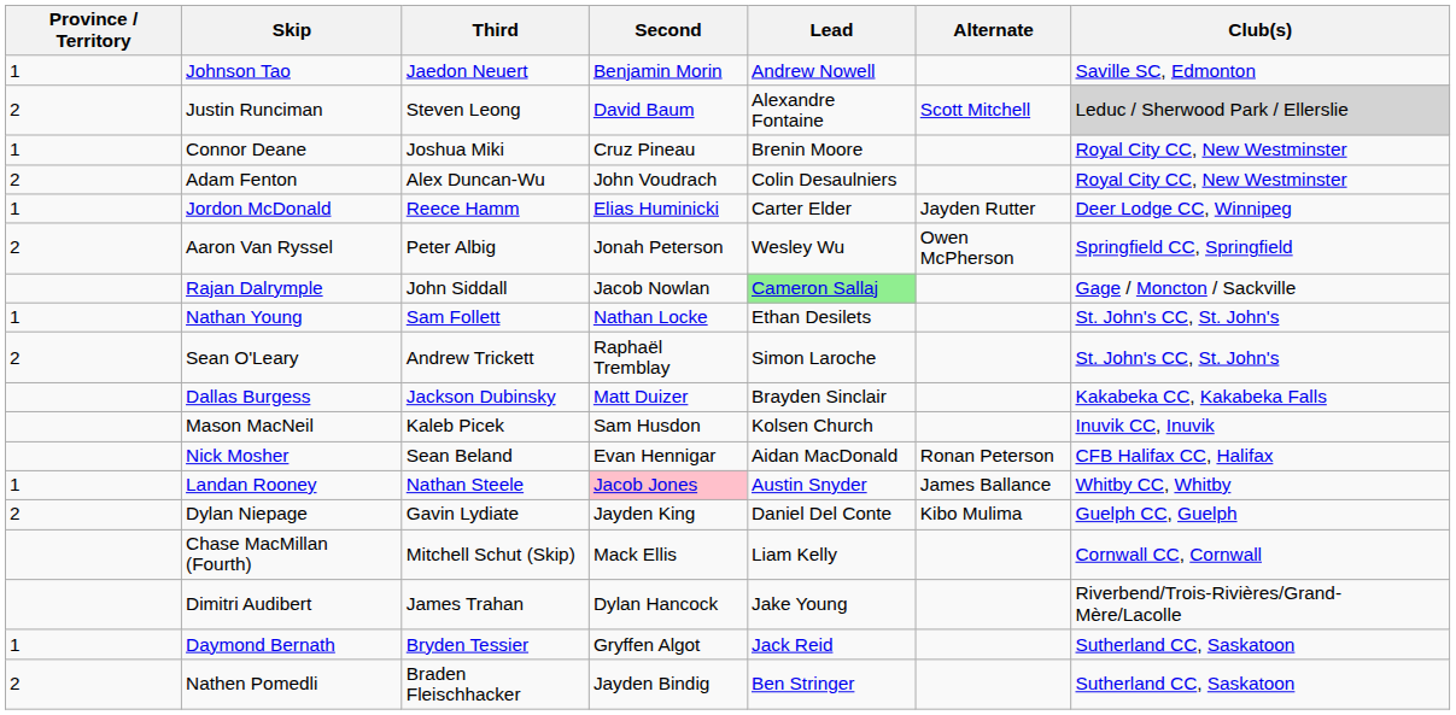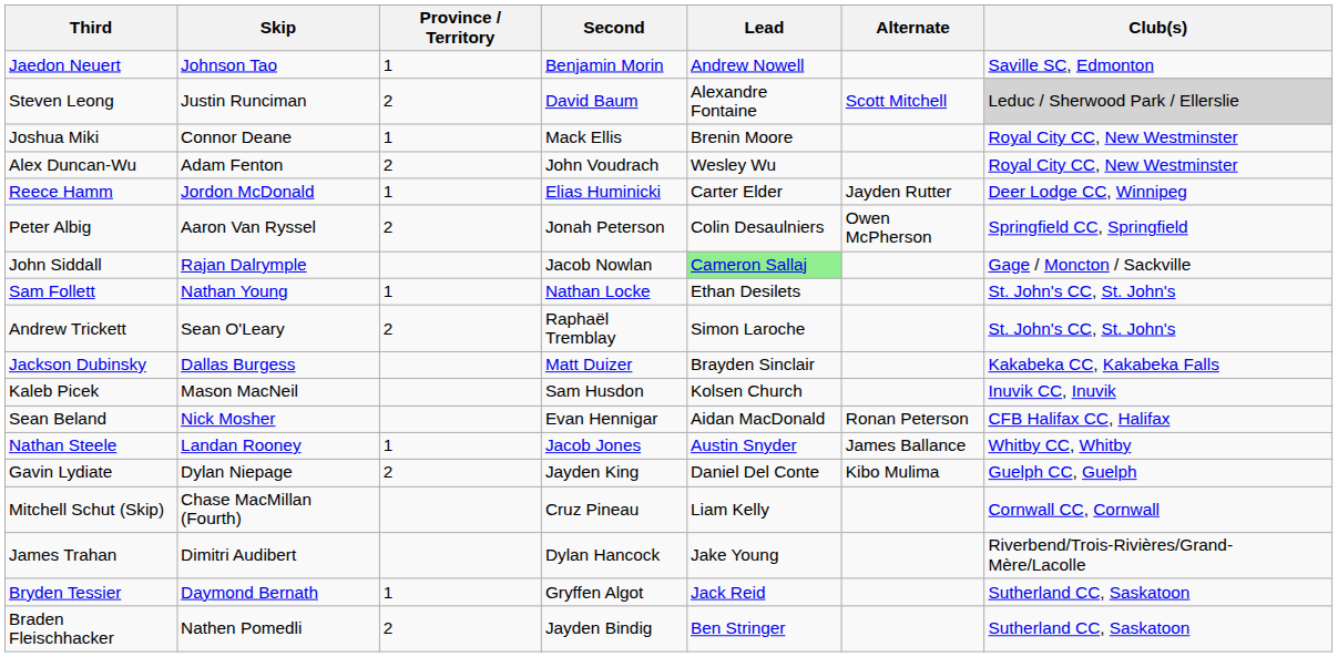columns swapped: Province / Territory <-> Third
Connor Deane | Second: Cruz Pineau -> Mack Ellis
Adam Fenton | Lead: Colin Desaulniers -> Wesley Wu
Aaron Van Ryssel | Lead: Wesley Wu -> Colin Desaulniers
Landan Rooney | Second: pink background -> no background
Chase MacMillan (Fourth) | Second: Mack Ellis -> Cruz Pineau
